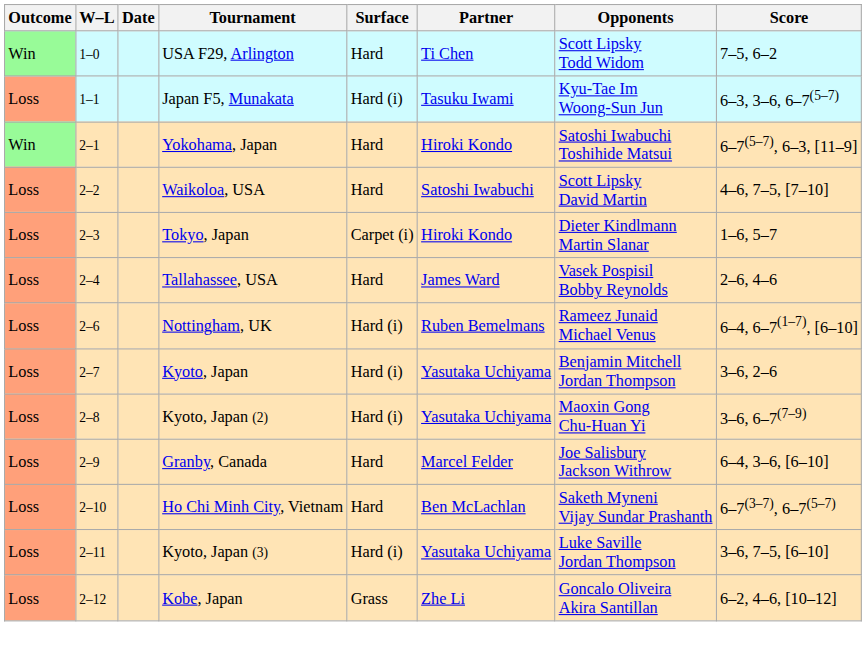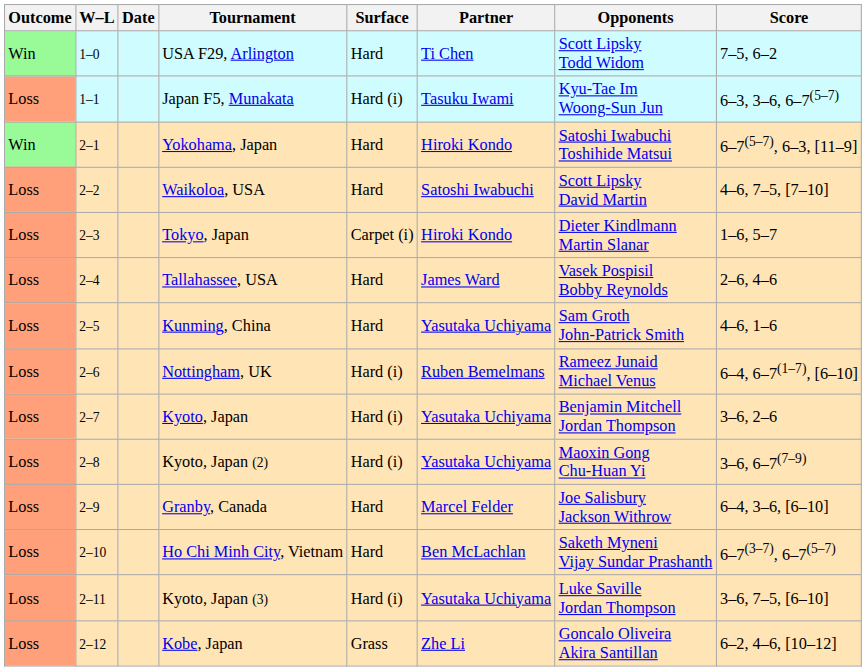+ row: Loss | 2–5 | Kunming, China | Hard | Yasutaka Uchiyama | Sam Groth John-Patrick Smith | 4–6, 1–6
